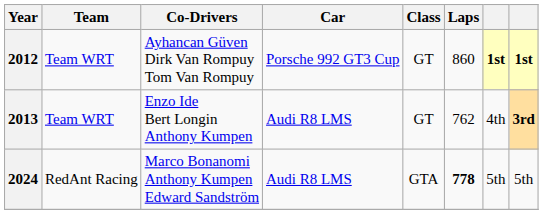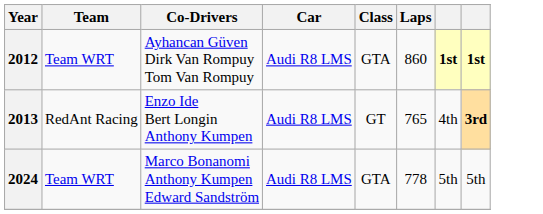2012 | Car: Porsche 992 GT3 Cup -> Audi R8 LMS
2012 | Class: GT -> GTA
2013 | Team: Team WRT -> RedAnt Racing
2013 | Laps: 762 -> 765
2024 | Team: RedAnt Racing -> Team WRT
2024 | Laps: bold -> normal
